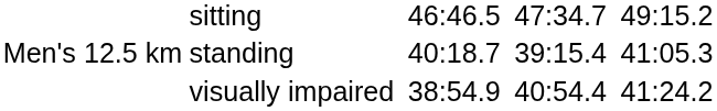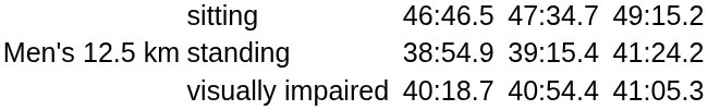standing | column 4: 40:18.7 -> 38:54.9
standing | column 8: 41:05.3 -> 41:24.2
visually impaired | column 4: 38:54.9 -> 40:18.7
visually impaired | column 8: 41:24.2 -> 41:05.3
